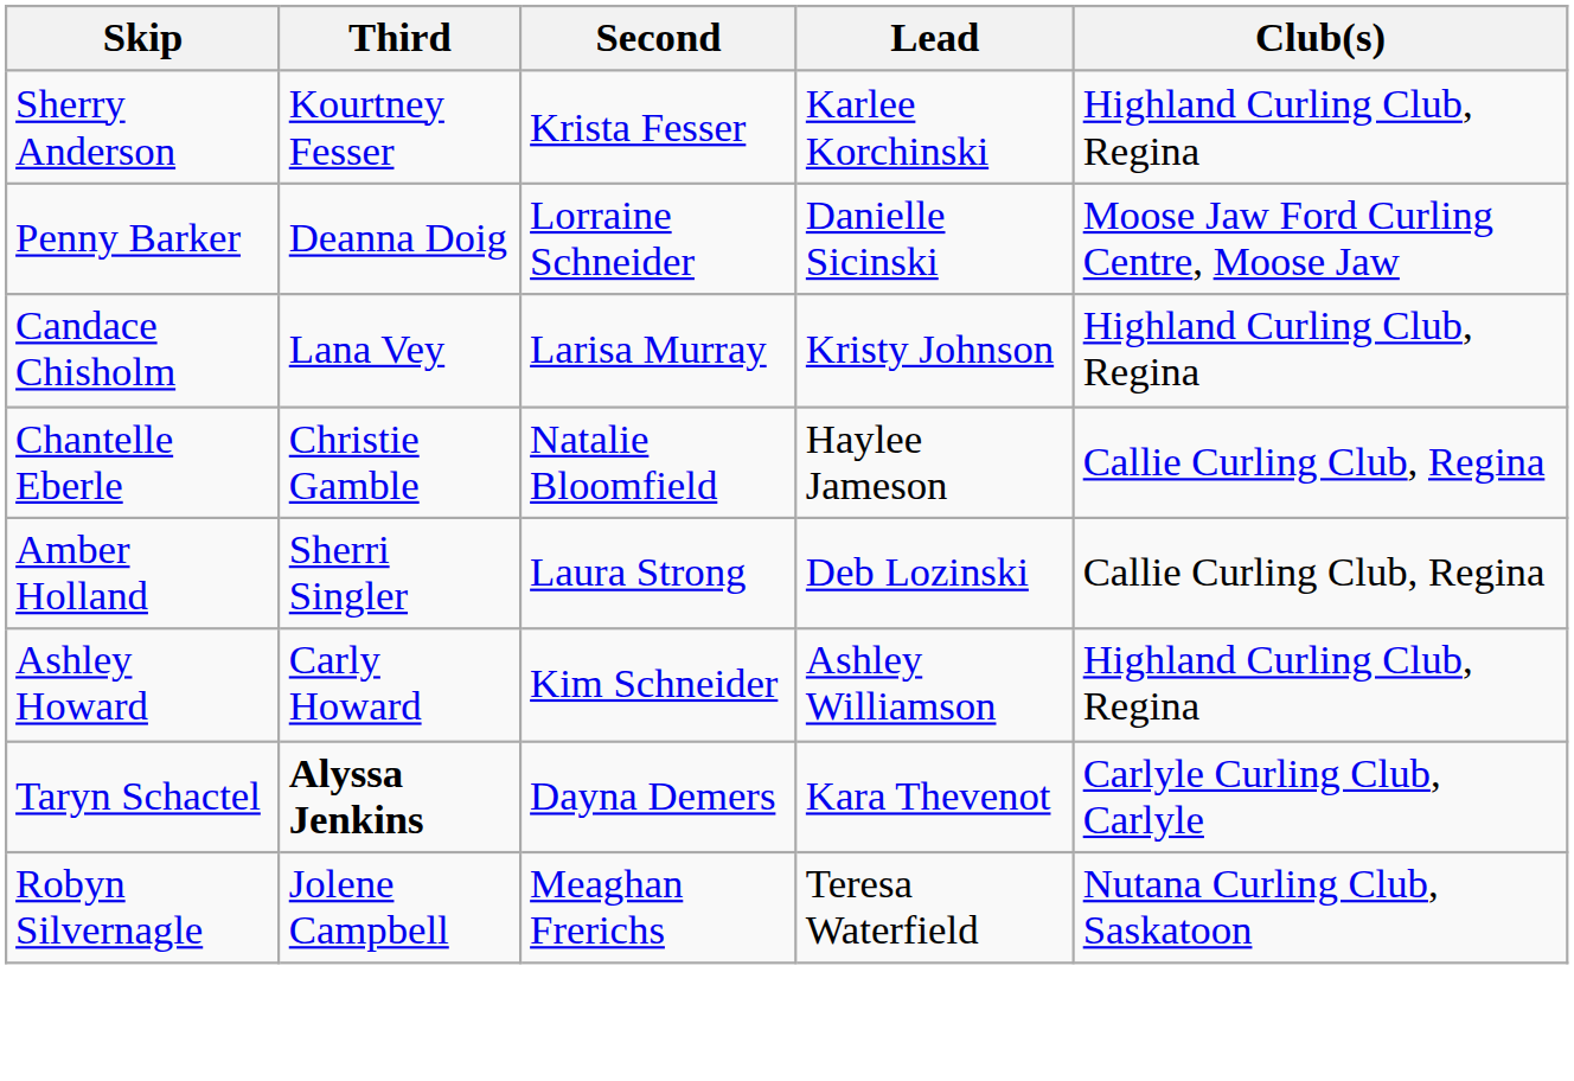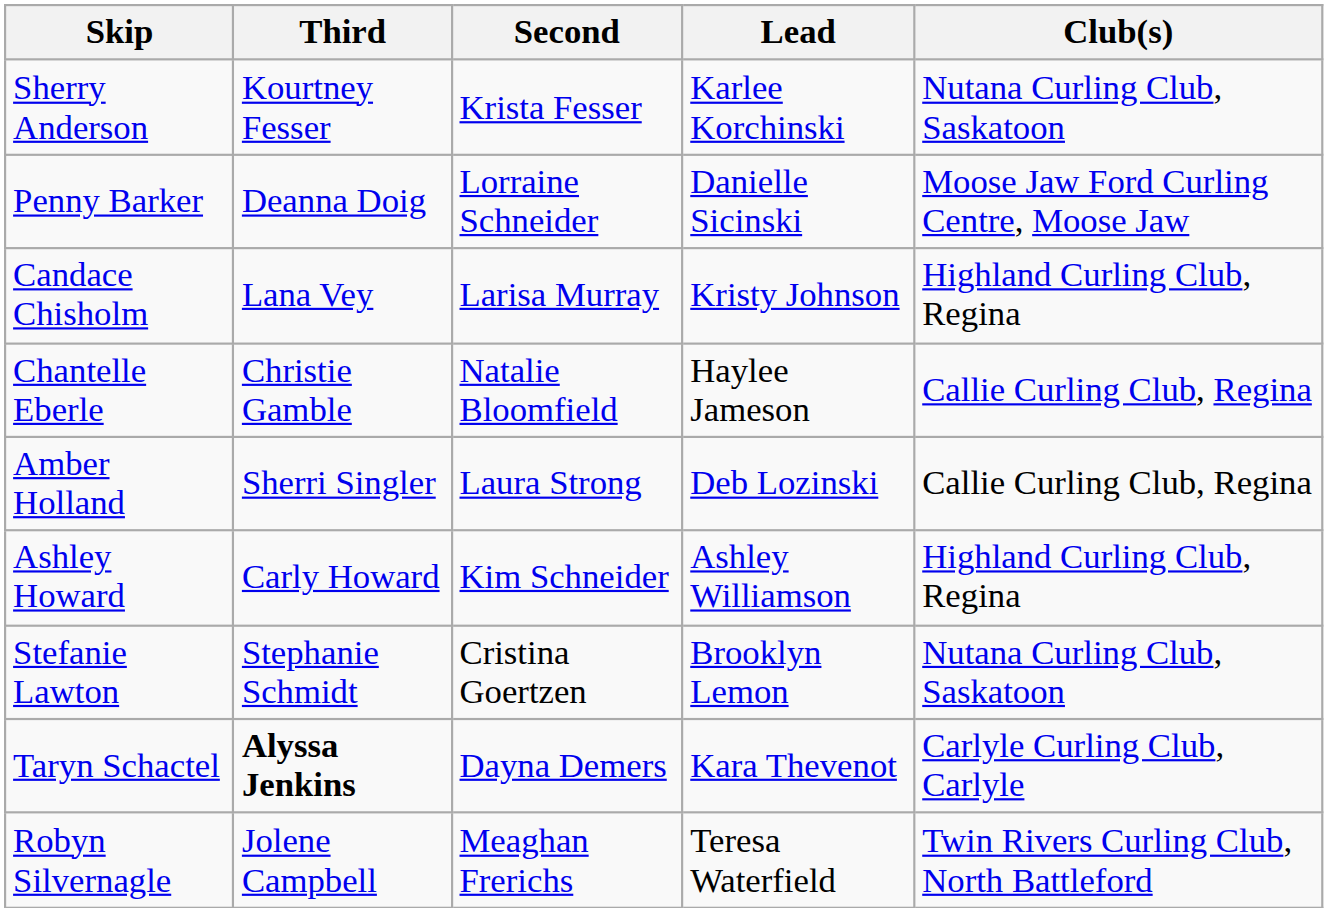Sherry Anderson | Club(s): Highland Curling Club, Regina -> Nutana Curling Club, Saskatoon
+ row: Stefanie Lawton | Stephanie Schmidt | Cristina Goertzen | Brooklyn Lemon | Nutana Curling Club, Saskatoon
Robyn Silvernagle | Club(s): Nutana Curling Club, Saskatoon -> Twin Rivers Curling Club, North Battleford
